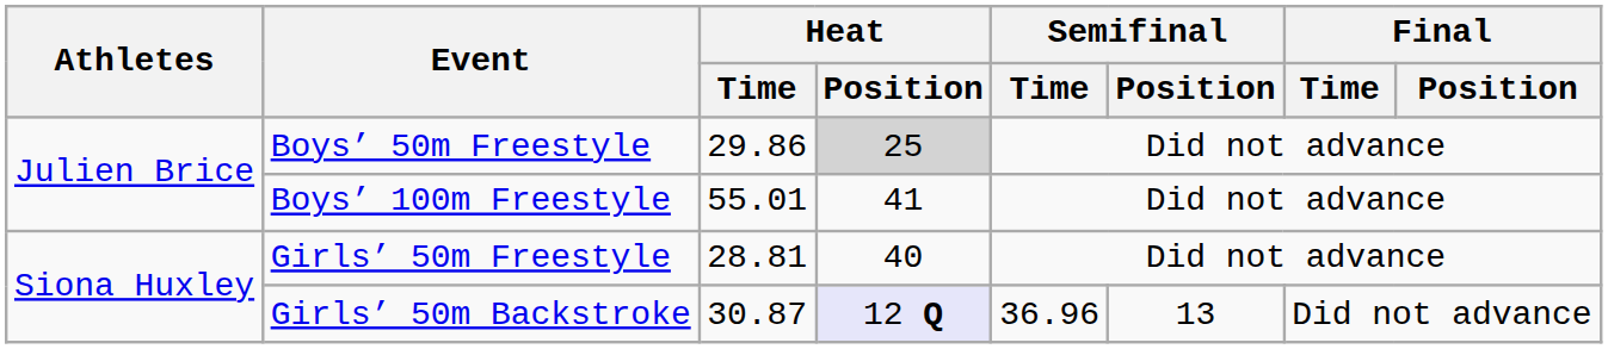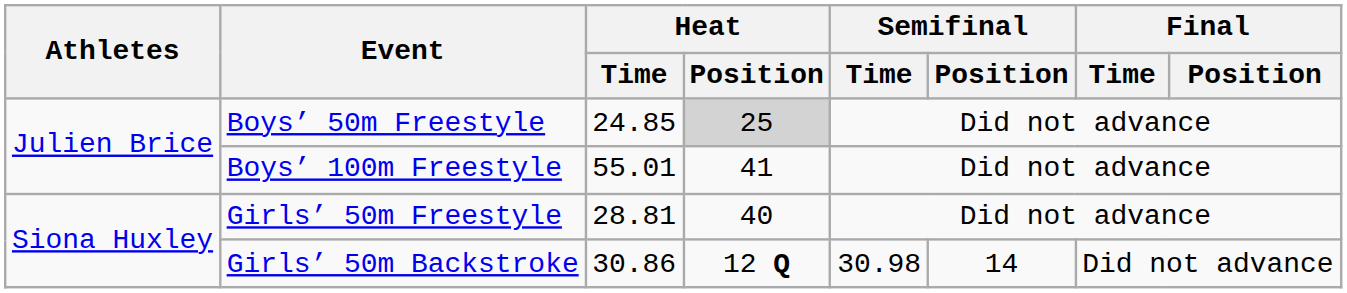Boys’ 50m Freestyle | Heat / Time: 29.86 -> 24.85
Girls’ 50m Backstroke | Heat / Time: 30.87 -> 30.86
Girls’ 50m Backstroke | Heat / Position: lavender background -> no background
Girls’ 50m Backstroke | Semifinal / Time: 36.96 -> 30.98
Girls’ 50m Backstroke | Semifinal / Position: 13 -> 14
